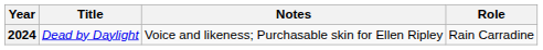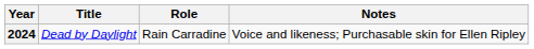columns swapped: Role <-> Notes
